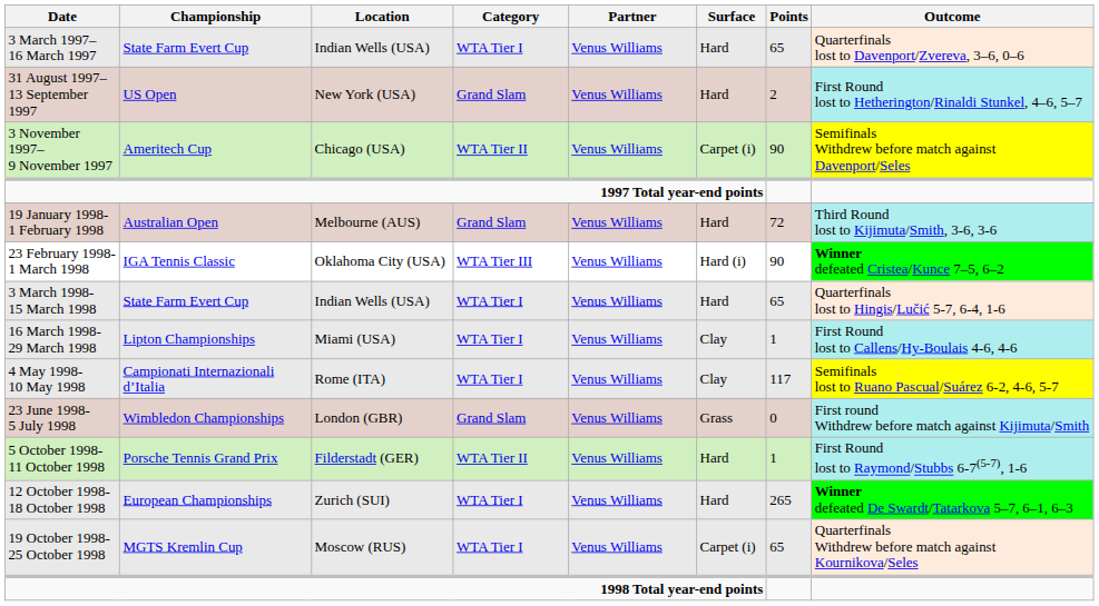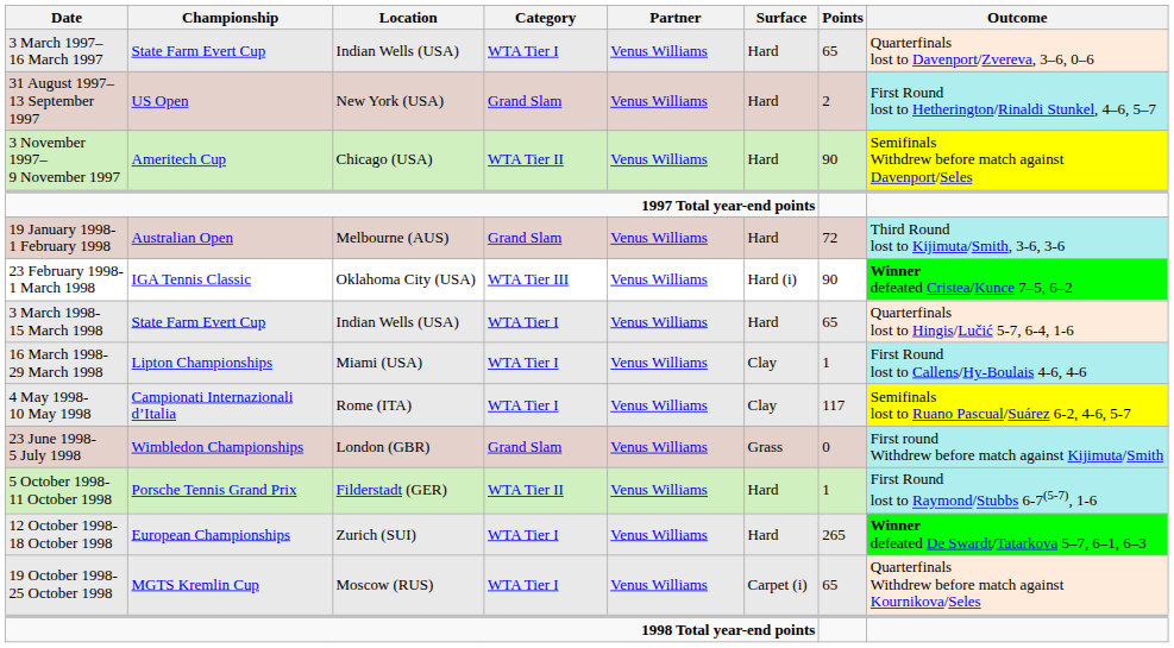3 November 1997– 9 November 1997 | Surface: Carpet (i) -> Hard
